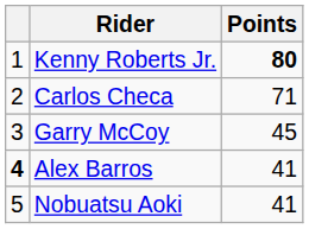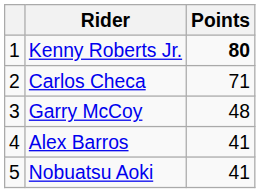Garry McCoy | Points: 45 -> 48
Alex Barros | column 1: bold -> normal
